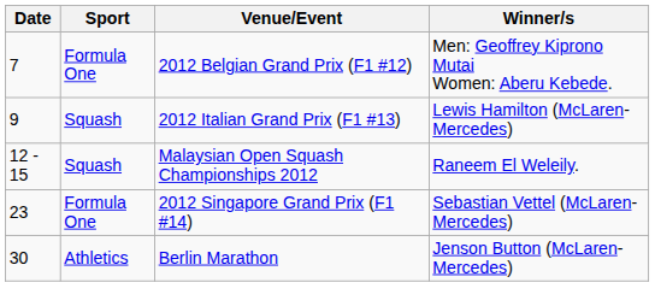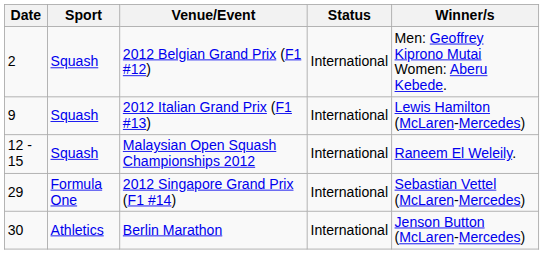+ column: Status | International | International | International | International | International
2012 Belgian Grand Prix (F1 #12) | Date: 7 -> 2
2012 Belgian Grand Prix (F1 #12) | Sport: Formula One -> Squash
2012 Singapore Grand Prix (F1 #14) | Date: 23 -> 29
